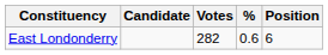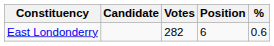columns swapped: % <-> Position
